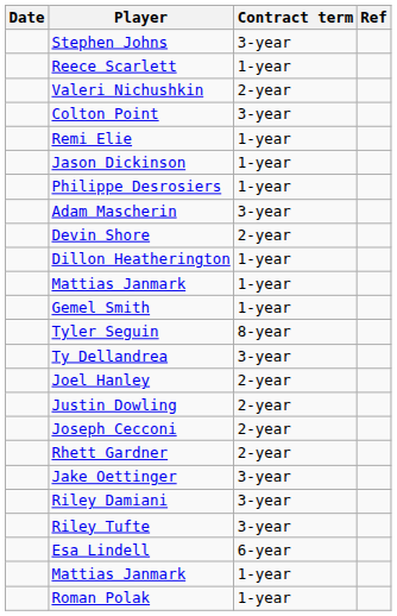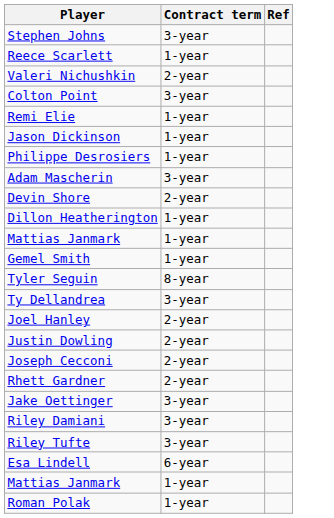- column: Date
